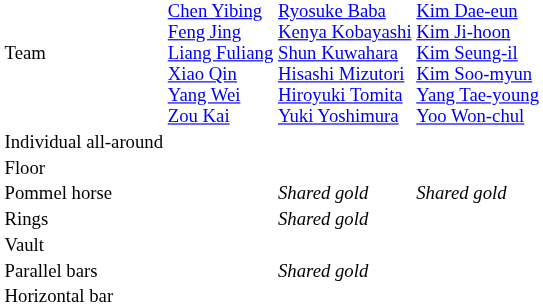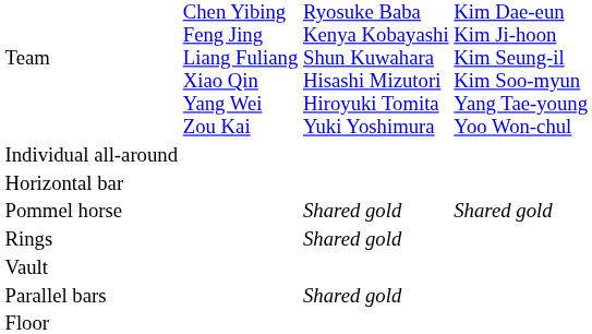rows swapped: Floor <-> Horizontal bar
